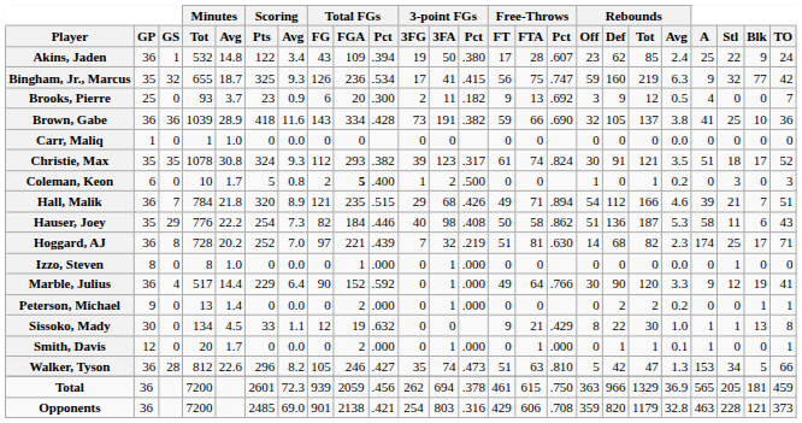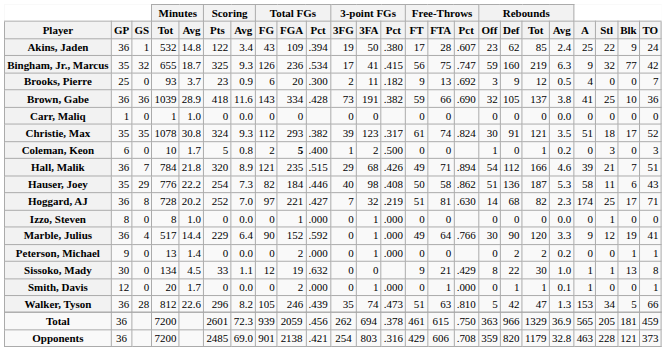Hoggard, AJ | Total FGs / Pct: .439 -> .427
Walker, Tyson | Total FGs / Pct: .427 -> .439
